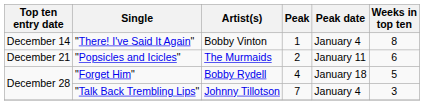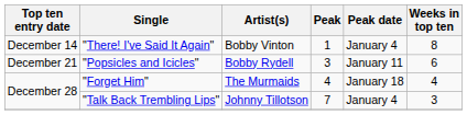"Popsicles and Icicles" | Artist(s): The Murmaids -> Bobby Rydell
"Popsicles and Icicles" | Peak: 2 -> 3
"Forget Him" | Artist(s): Bobby Rydell -> The Murmaids
"Forget Him" | Weeks in top ten: 5 -> 4
